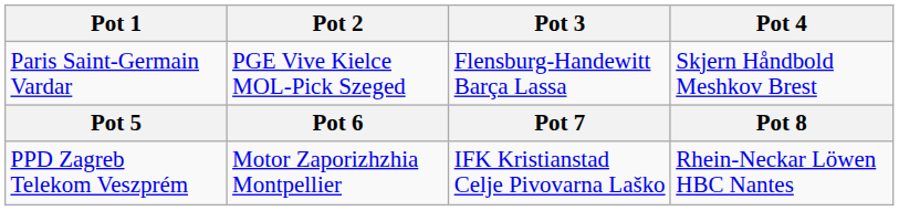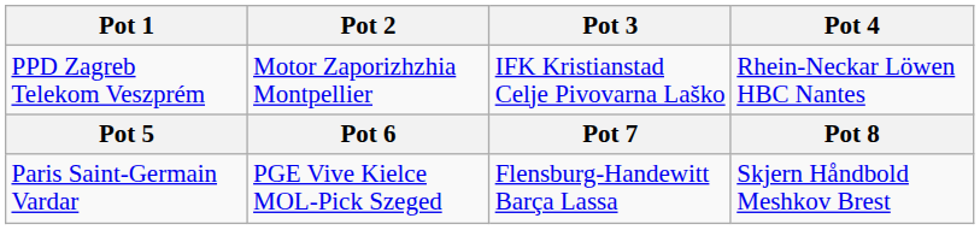rows swapped: Paris Saint-Germain Vardar <-> PPD Zagreb Telekom Veszprém
